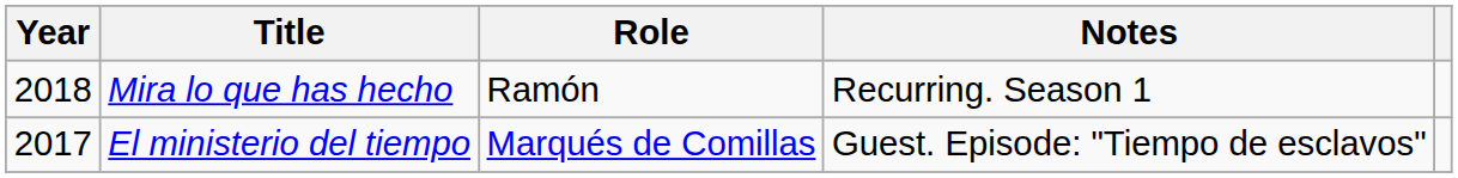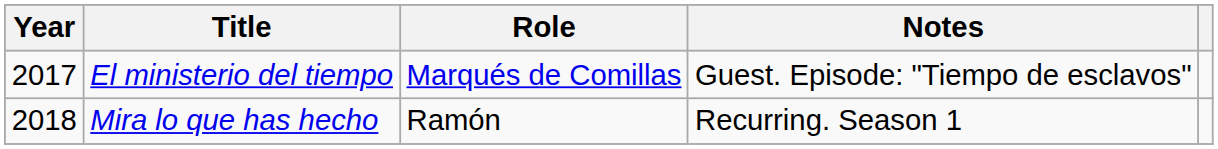rows swapped: El ministerio del tiempo <-> Mira lo que has hecho
